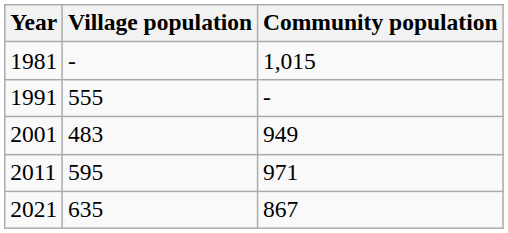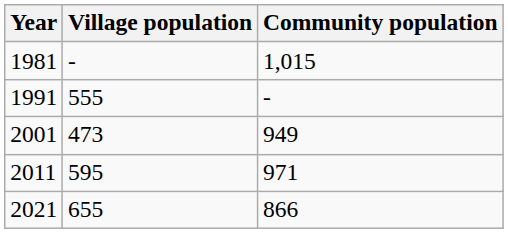2001 | Village population: 483 -> 473
2021 | Village population: 635 -> 655
2021 | Community population: 867 -> 866
